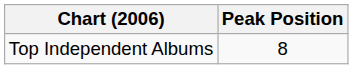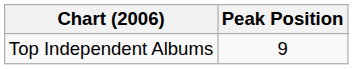Top Independent Albums | Peak Position: 8 -> 9
